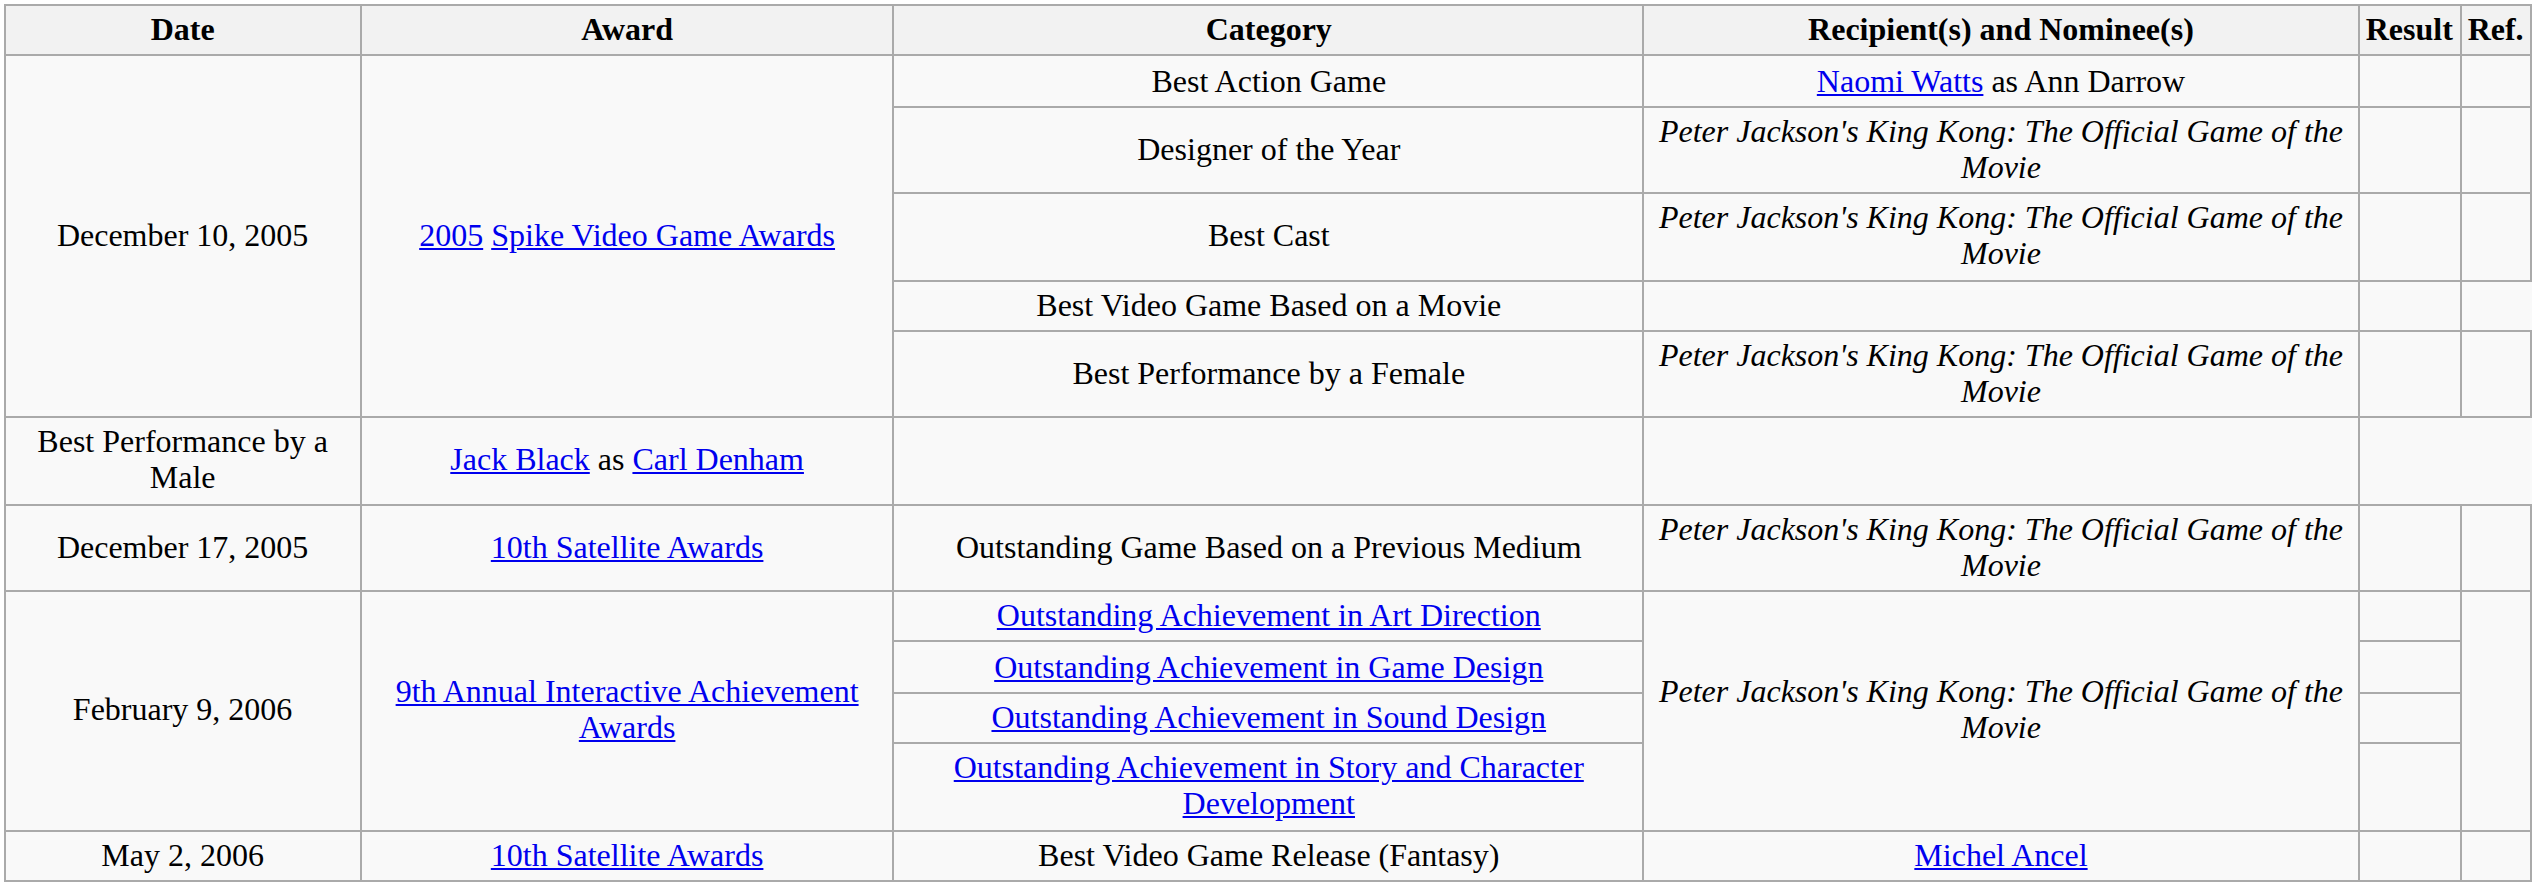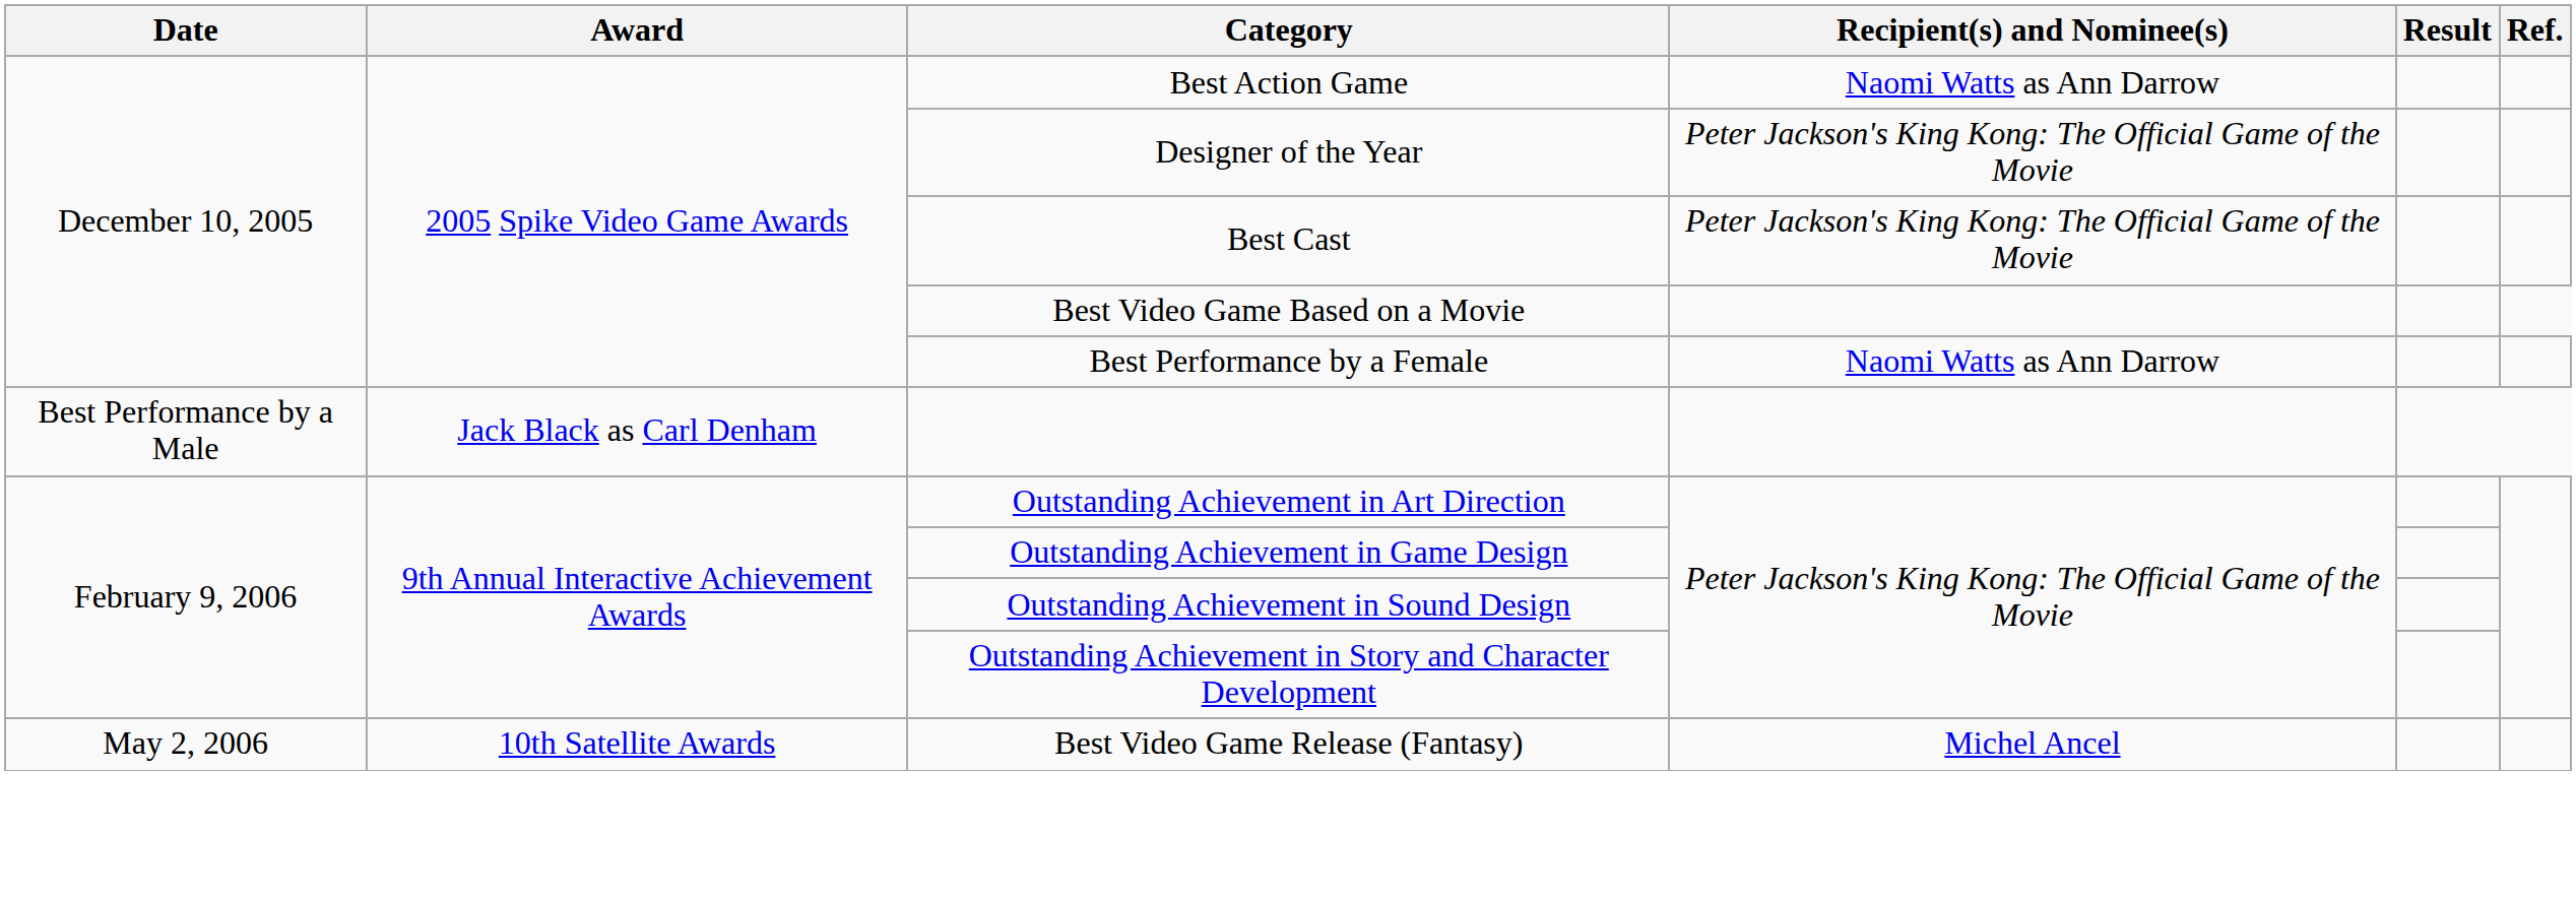Best Performance by a Female | Recipient(s) and Nominee(s): Peter Jackson's King Kong: The Official Game of the Movie -> Naomi Watts as Ann Darrow
- row: December 17, 2005 | 10th Satellite Awards | Outstanding Game Based on a Previous Medium | Peter Jackson's King Kong: The Official Game of the Movie
